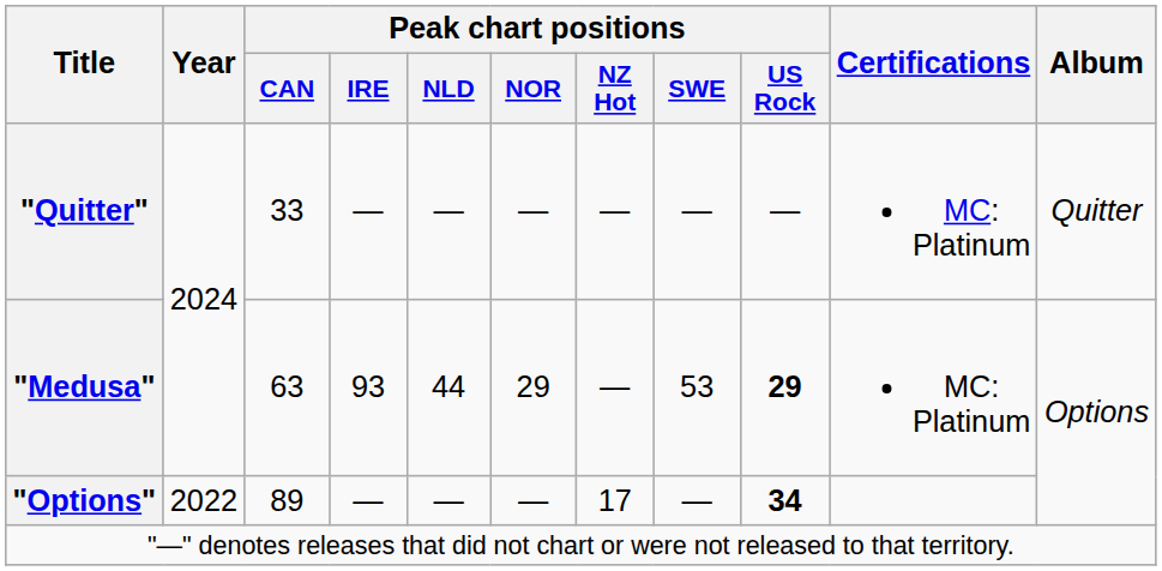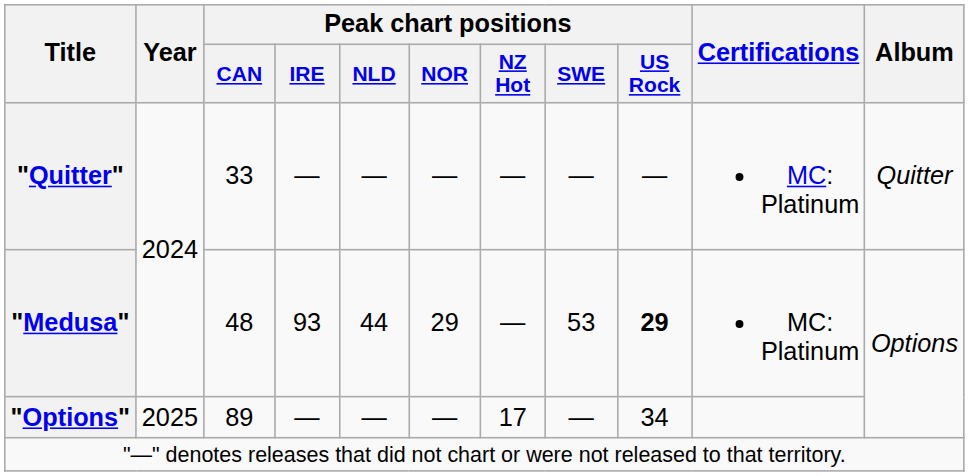"Medusa" | Peak chart positions / CAN: 63 -> 48
"Options" | Year: 2022 -> 2025
"Options" | Peak chart positions / US Rock: bold -> normal
